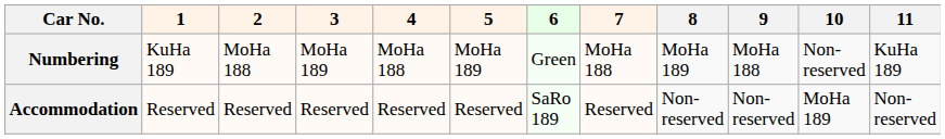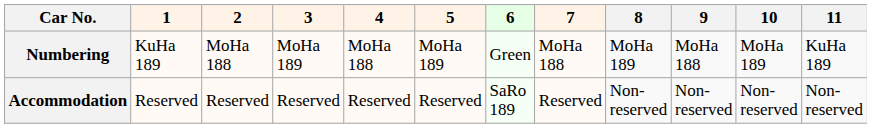Numbering | 10: Non-reserved -> MoHa 189
Accommodation | 10: MoHa 189 -> Non-reserved
